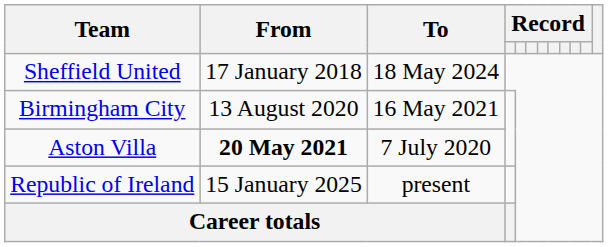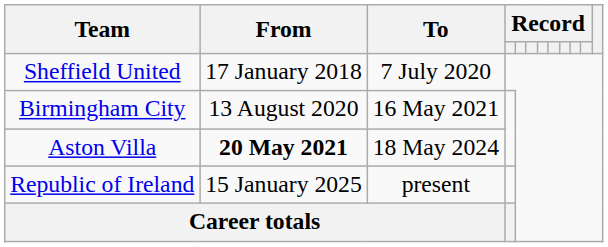Sheffield United | To: 18 May 2024 -> 7 July 2020
Aston Villa | To: 7 July 2020 -> 18 May 2024
